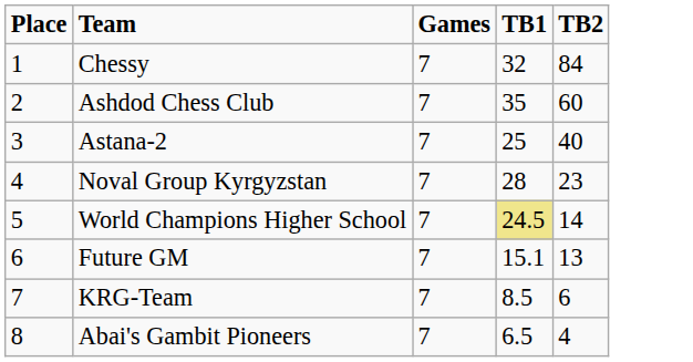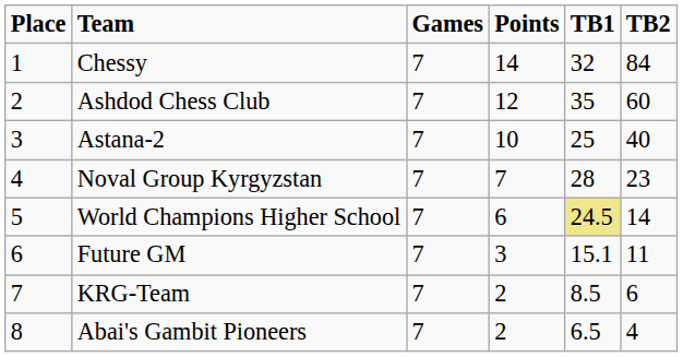+ column: Points | 14 | 12 | 10 | 7 | 6 | 3 | 2 | 2
Future GM | TB2: 13 -> 11
